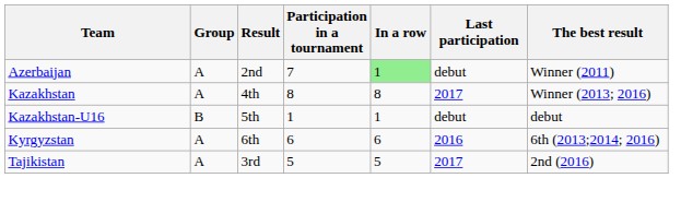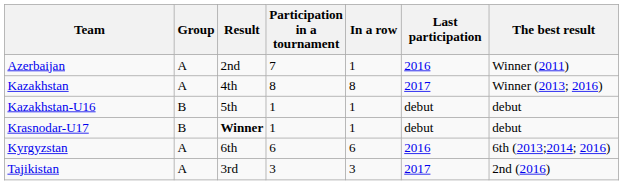Azerbaijan | In a row: lightgreen background -> no background
Azerbaijan | Last participation: debut -> 2016
+ row: Krasnodar-U17 | B | Winner | 1 | 1 | debut | debut
Tajikistan | Participation in a tournament: 5 -> 3
Tajikistan | In a row: 5 -> 3
